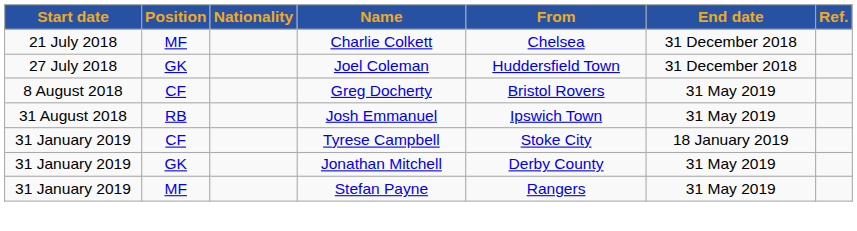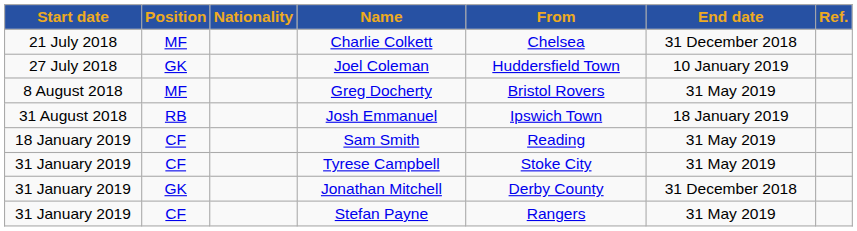Joel Coleman | End date: 31 December 2018 -> 10 January 2019
Greg Docherty | Position: CF -> MF
Josh Emmanuel | End date: 31 May 2019 -> 18 January 2019
+ row: 18 January 2019 | CF | Sam Smith | Reading | 31 May 2019
Tyrese Campbell | End date: 18 January 2019 -> 31 May 2019
Jonathan Mitchell | End date: 31 May 2019 -> 31 December 2018
Stefan Payne | Position: MF -> CF
